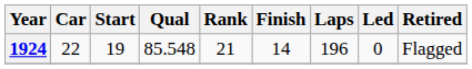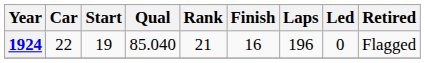1924 | Qual: 85.548 -> 85.040
1924 | Finish: 14 -> 16
